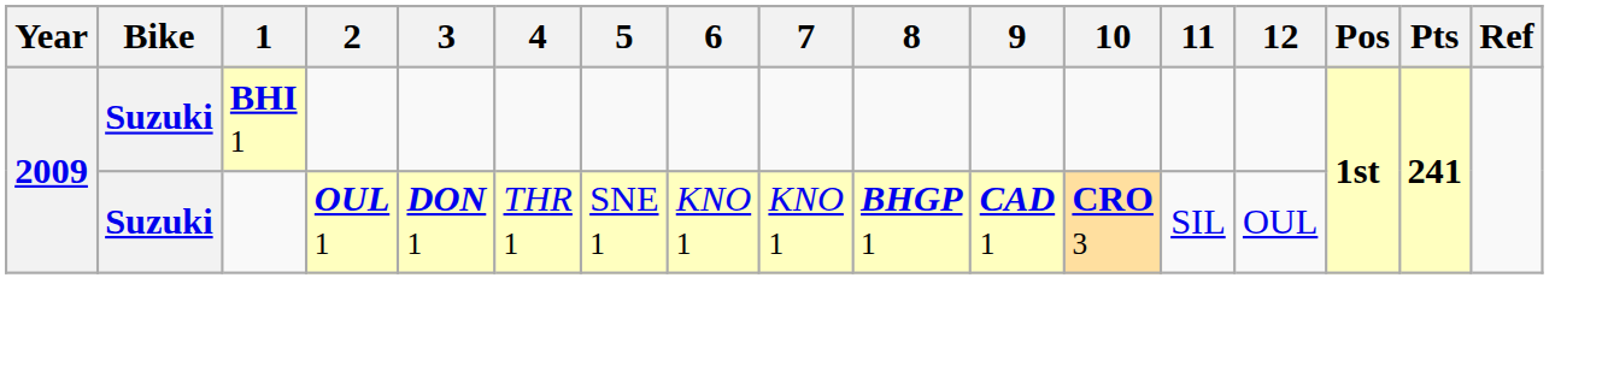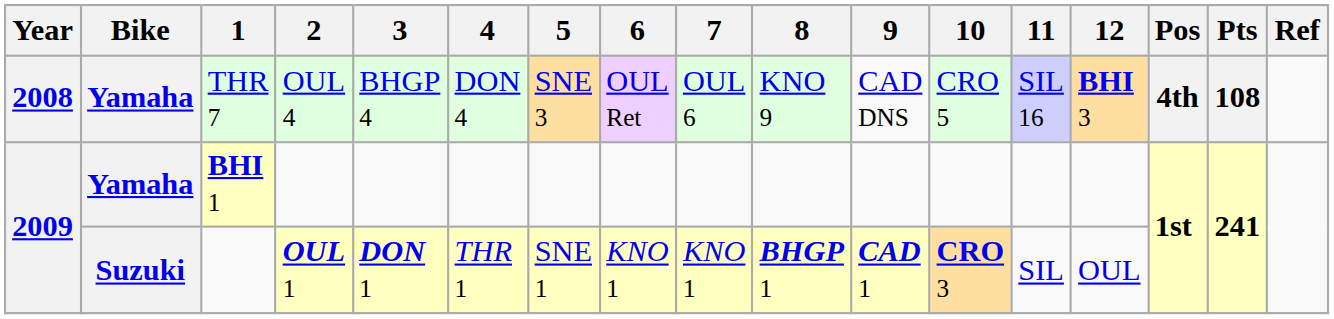+ row: 2008 | Yamaha | THR 7 | OUL 4 | BHGP 4 | DON 4 | SNE 3 | OUL Ret | OUL 6 | KNO 9 | CAD DNS | CRO 5 | SIL 16 | BHI 3 | 4th | 108
BHI 1 | Bike: Suzuki -> Yamaha
